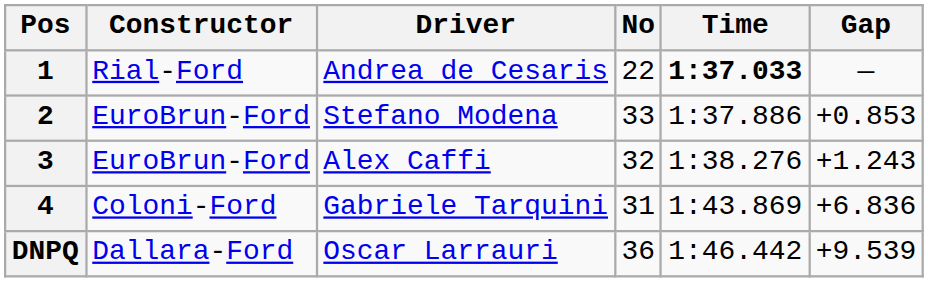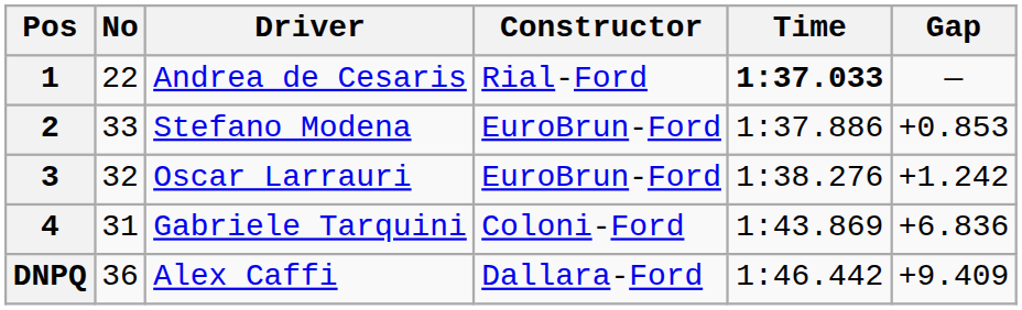columns swapped: No <-> Constructor
3 | Driver: Alex Caffi -> Oscar Larrauri
3 | Gap: +1.243 -> +1.242
DNPQ | Driver: Oscar Larrauri -> Alex Caffi
DNPQ | Gap: +9.539 -> +9.409
